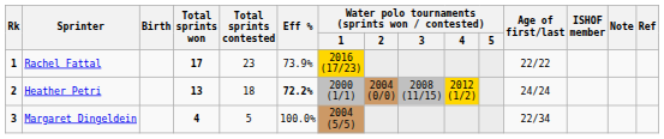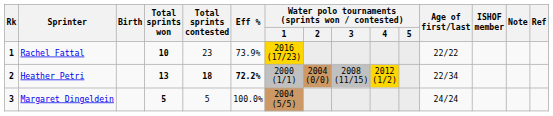Rachel Fattal | Total sprints won: 17 -> 10
Heather Petri | Total sprints contested: normal -> bold
Heather Petri | Age of first/last: 24/24 -> 22/34
Margaret Dingeldein | Total sprints won: 4 -> 5
Margaret Dingeldein | Age of first/last: 22/34 -> 24/24
